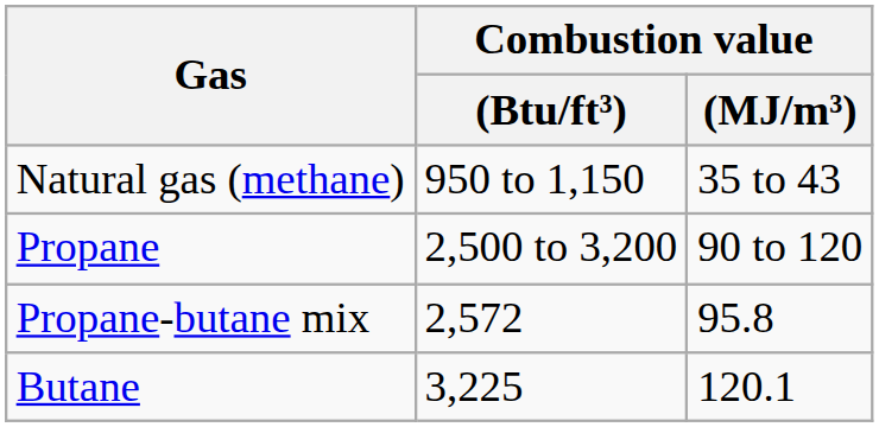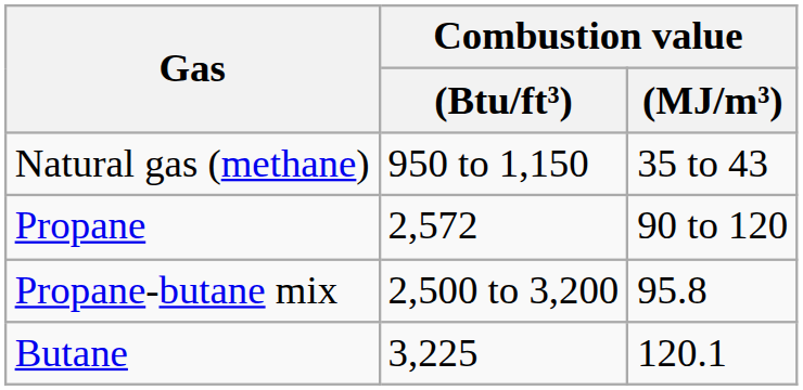Propane | Combustion value / (Btu/ft³): 2,500 to 3,200 -> 2,572
Propane-butane mix | Combustion value / (Btu/ft³): 2,572 -> 2,500 to 3,200
